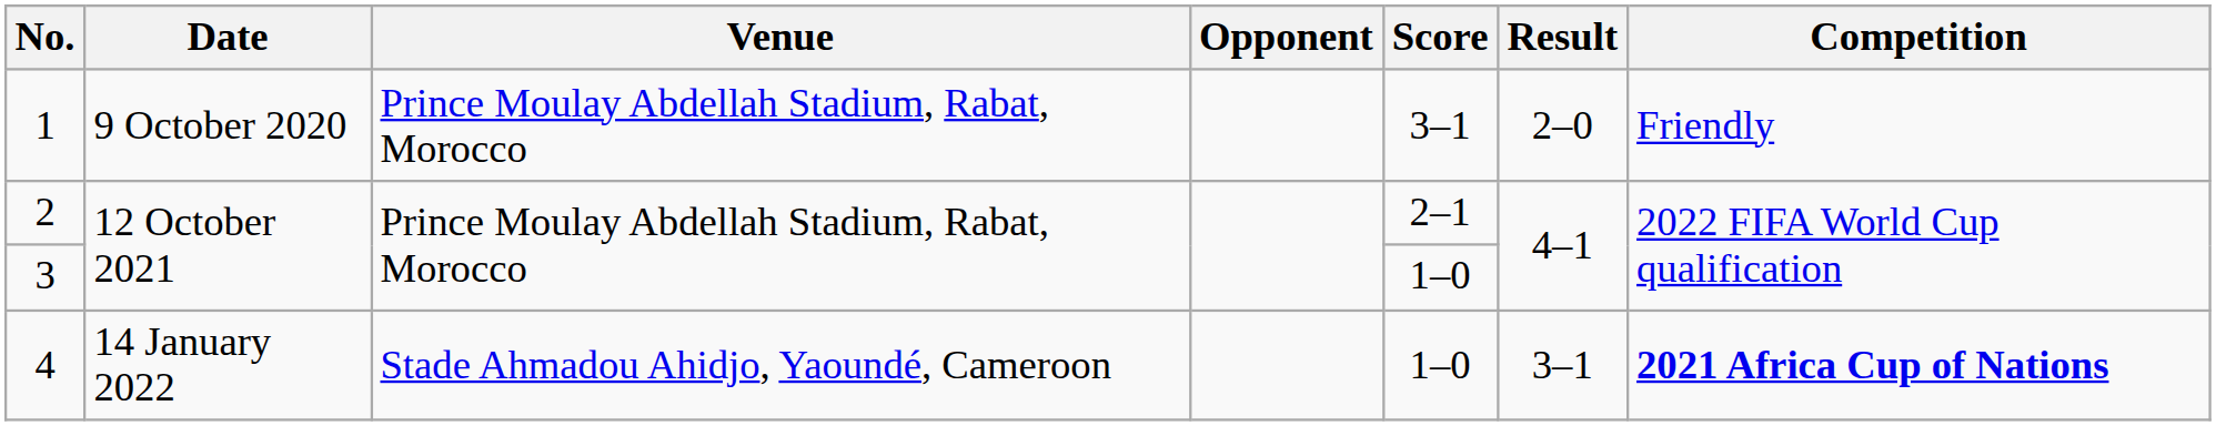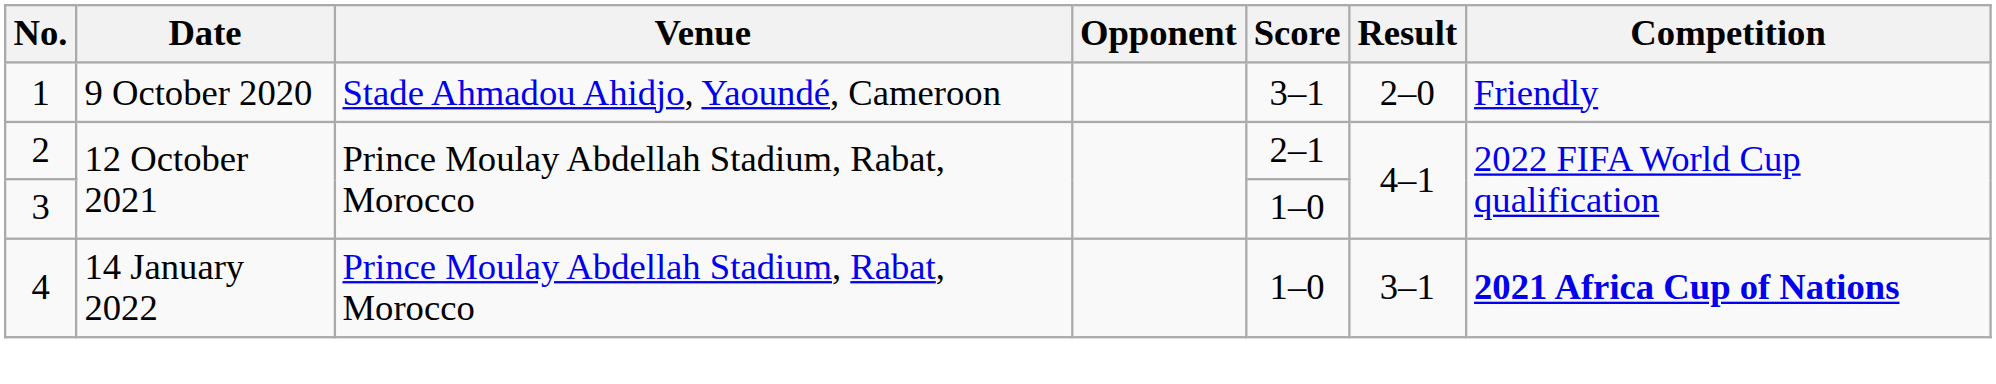1 | Venue: Prince Moulay Abdellah Stadium, Rabat, Morocco -> Stade Ahmadou Ahidjo, Yaoundé, Cameroon
4 | Venue: Stade Ahmadou Ahidjo, Yaoundé, Cameroon -> Prince Moulay Abdellah Stadium, Rabat, Morocco
